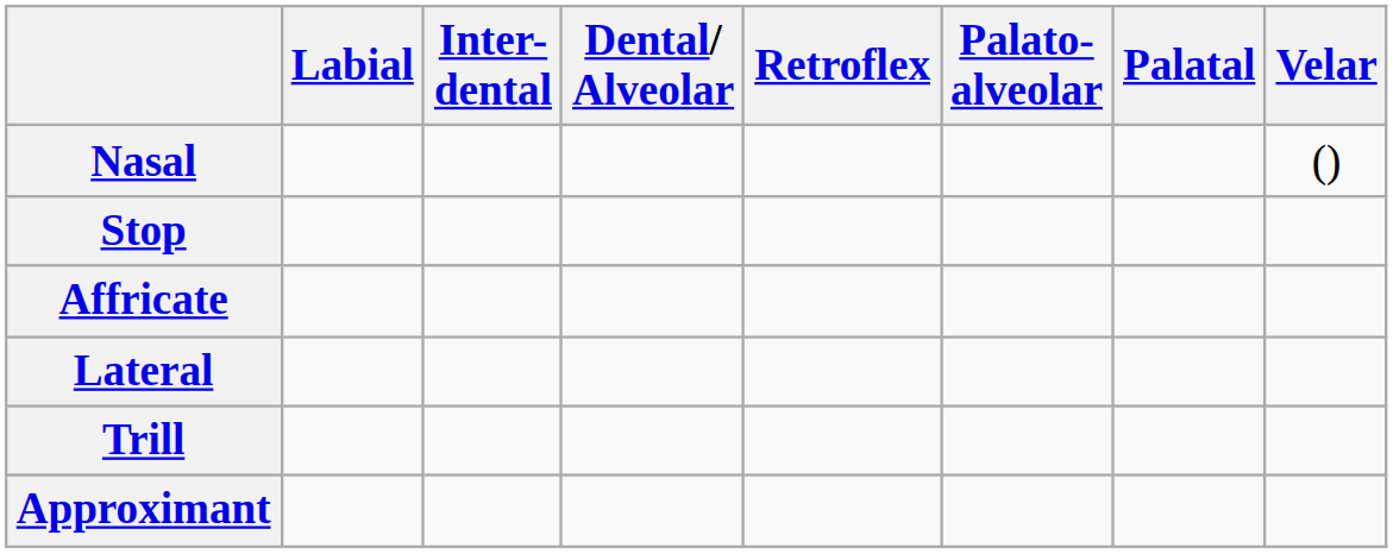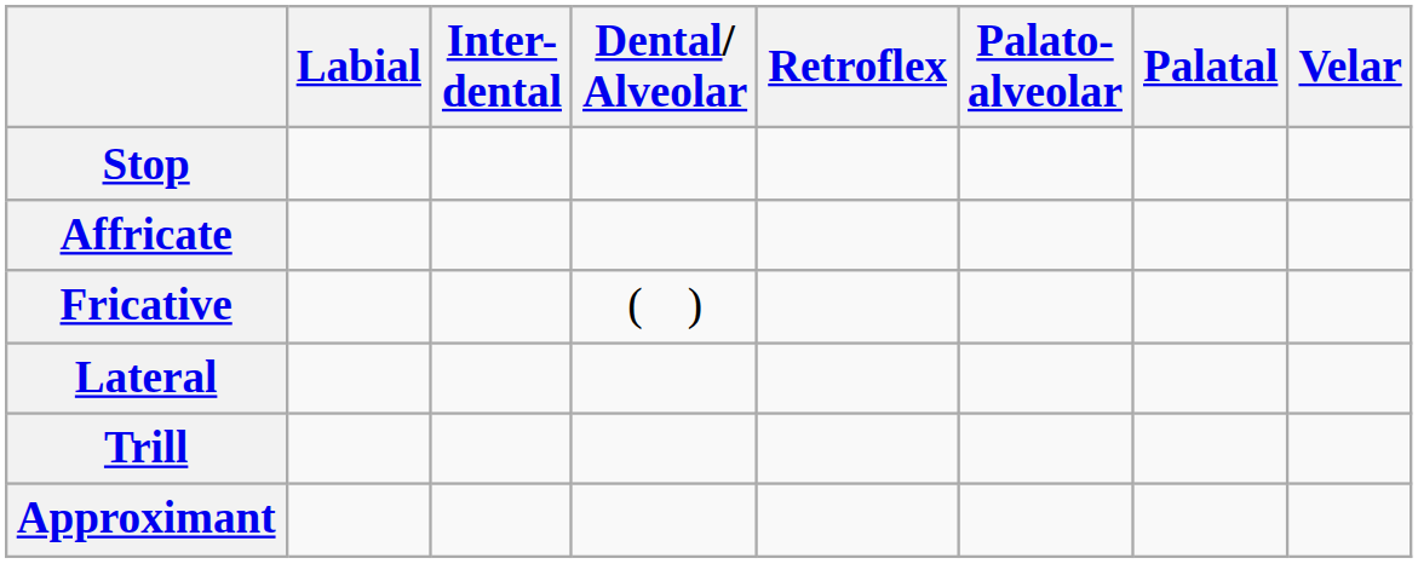- row: Nasal | ()
+ row: Fricative | ( )
